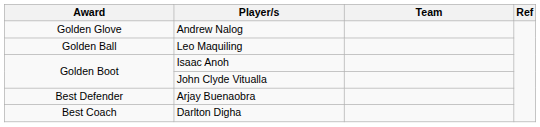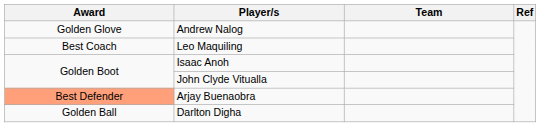Leo Maquiling | Award: Golden Ball -> Best Coach
Arjay Buenaobra | Award: no background -> lightsalmon background
Darlton Digha | Award: Best Coach -> Golden Ball
